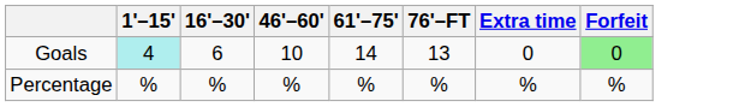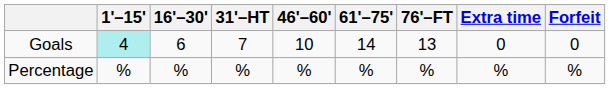+ column: 31'–HT | 7 | %
Goals | Forfeit: lightgreen background -> no background
